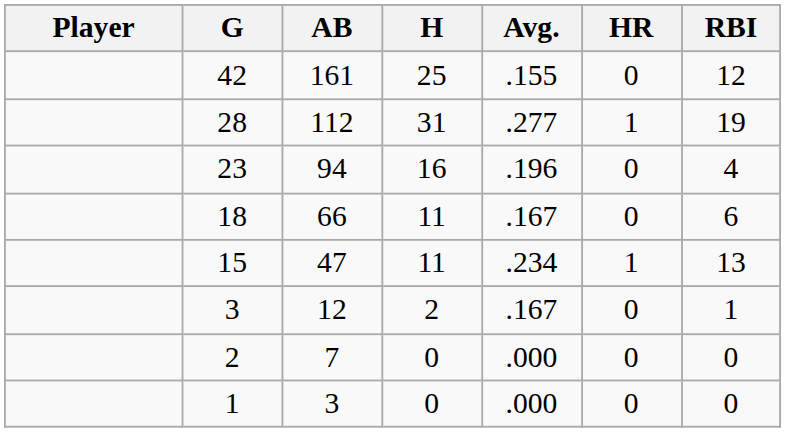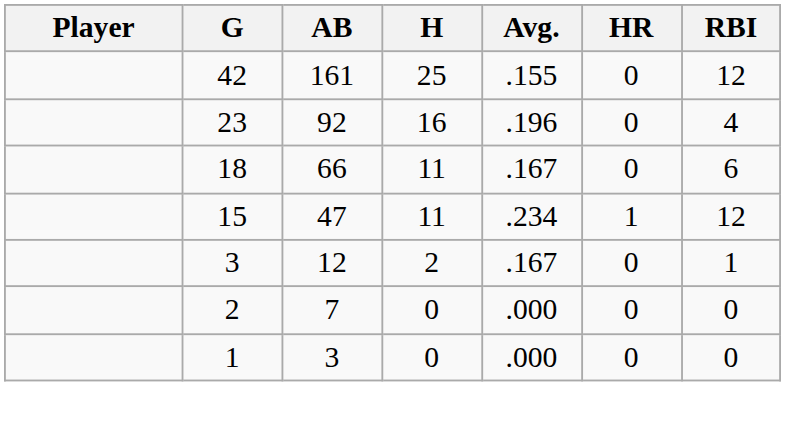- row: 28 | 112 | 31 | .277 | 1 | 19
23 | AB: 94 -> 92
15 | RBI: 13 -> 12
